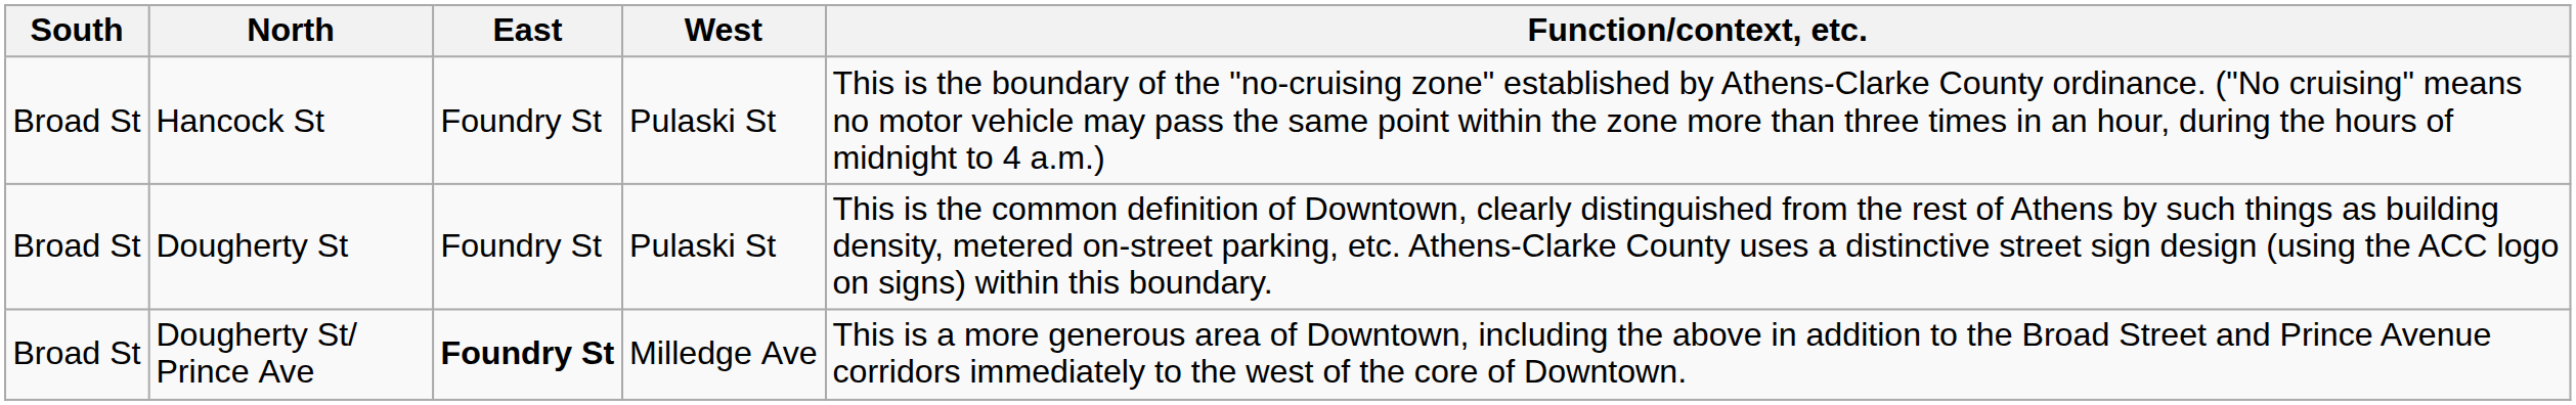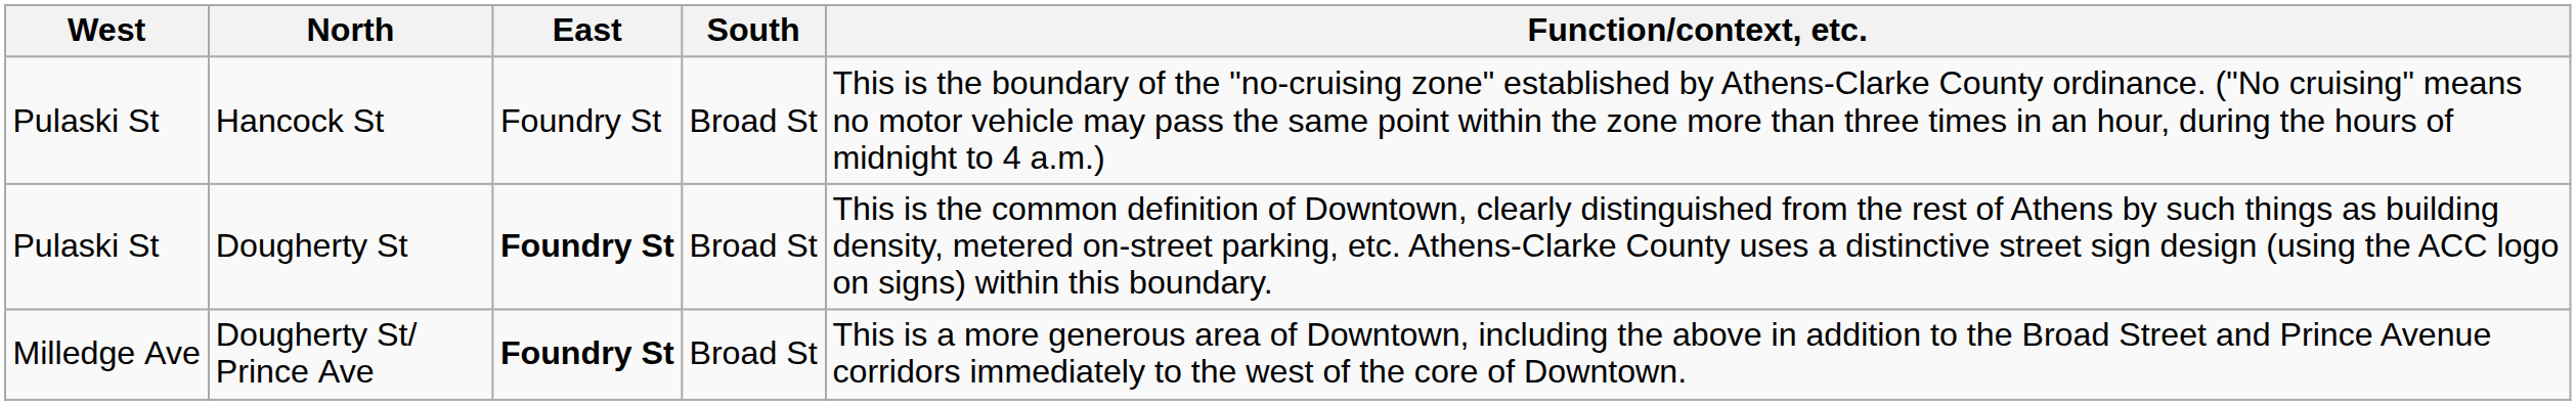columns swapped: South <-> West
Dougherty St | East: normal -> bold
